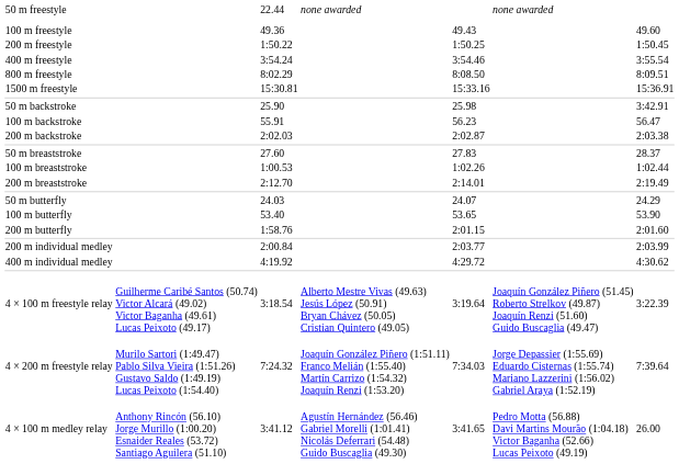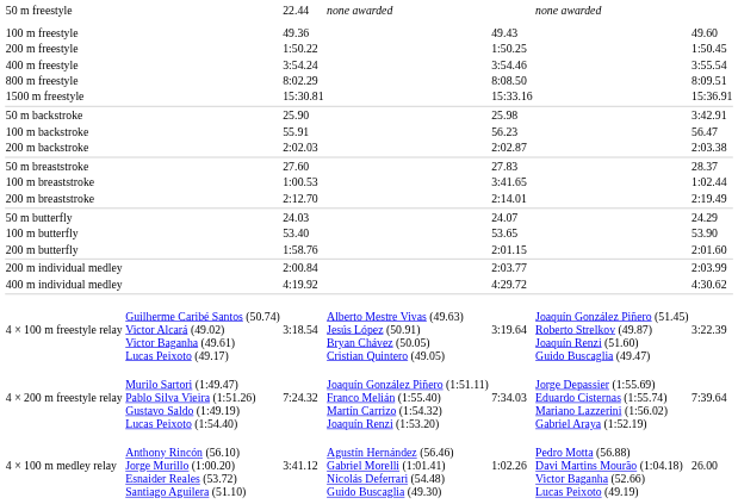100 m breaststroke | column 5: 1:02.26 -> 3:41.65
4 × 100 m medley relay | column 5: 3:41.65 -> 1:02.26
